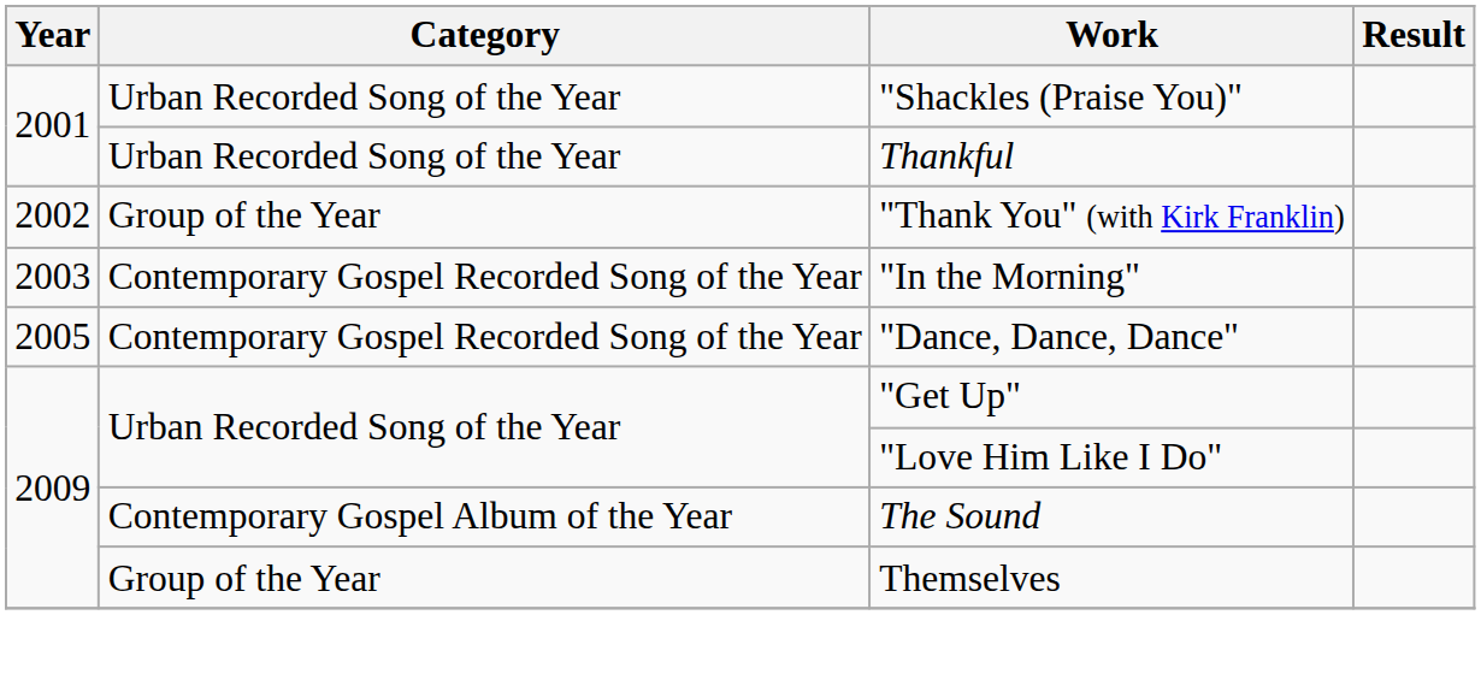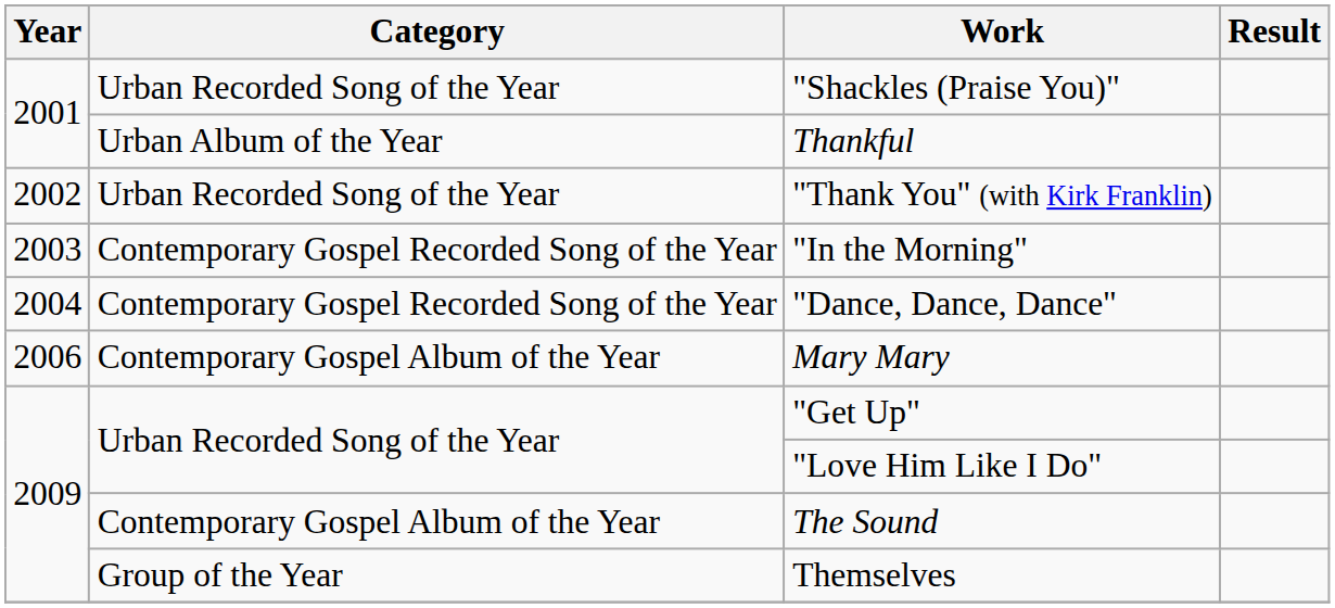Thankful | Category: Urban Recorded Song of the Year -> Urban Album of the Year
"Thank You" (with Kirk Franklin) | Category: Group of the Year -> Urban Recorded Song of the Year
"Dance, Dance, Dance" | Year: 2005 -> 2004
+ row: 2006 | Contemporary Gospel Album of the Year | Mary Mary
